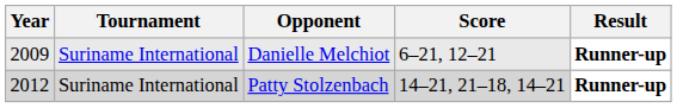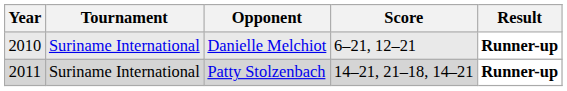Danielle Melchiot | Year: 2009 -> 2010
Patty Stolzenbach | Year: 2012 -> 2011
